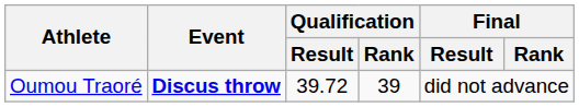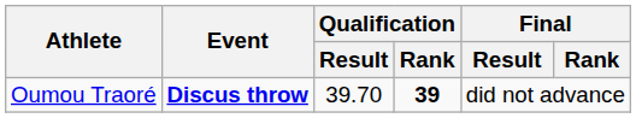Oumou Traoré | Qualification / Result: 39.72 -> 39.70
Oumou Traoré | Qualification / Rank: normal -> bold
